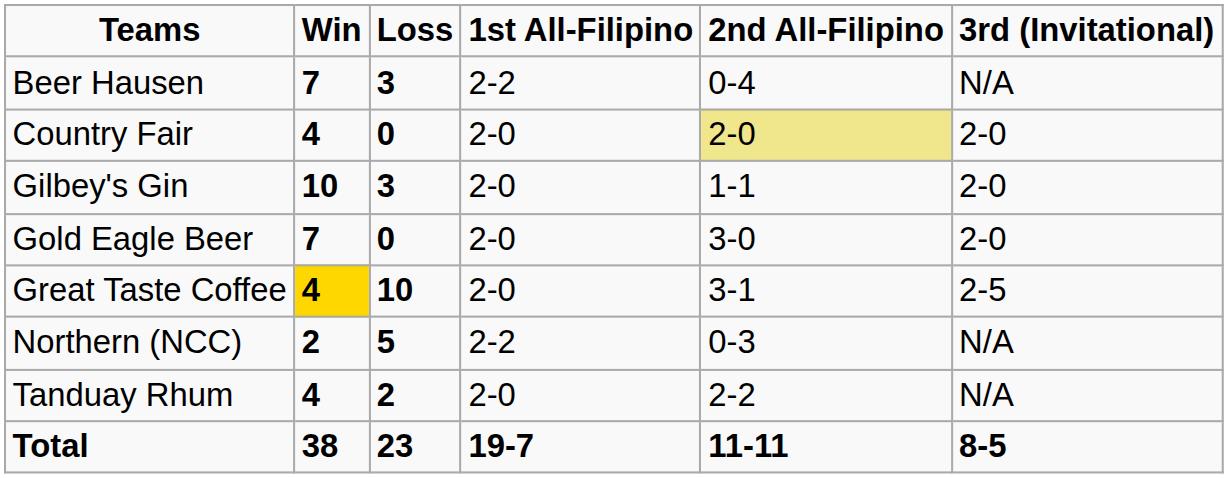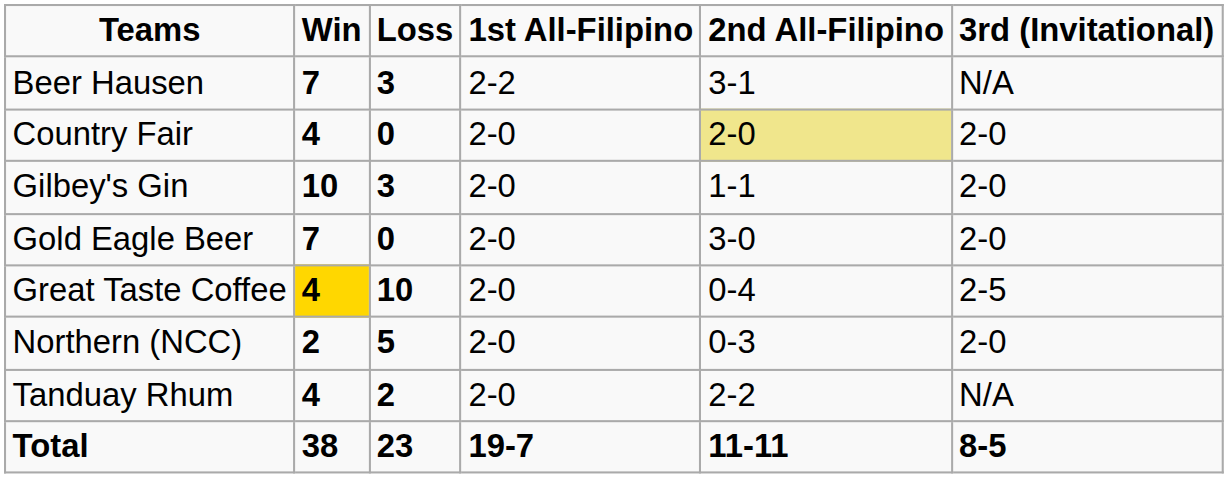Beer Hausen | 2nd All-Filipino: 0-4 -> 3-1
Great Taste Coffee | 2nd All-Filipino: 3-1 -> 0-4
Northern (NCC) | 1st All-Filipino: 2-2 -> 2-0
Northern (NCC) | 3rd (Invitational): N/A -> 2-0
